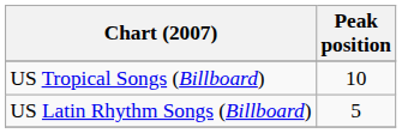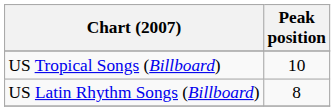US Latin Rhythm Songs (Billboard) | Peak position: 5 -> 8
